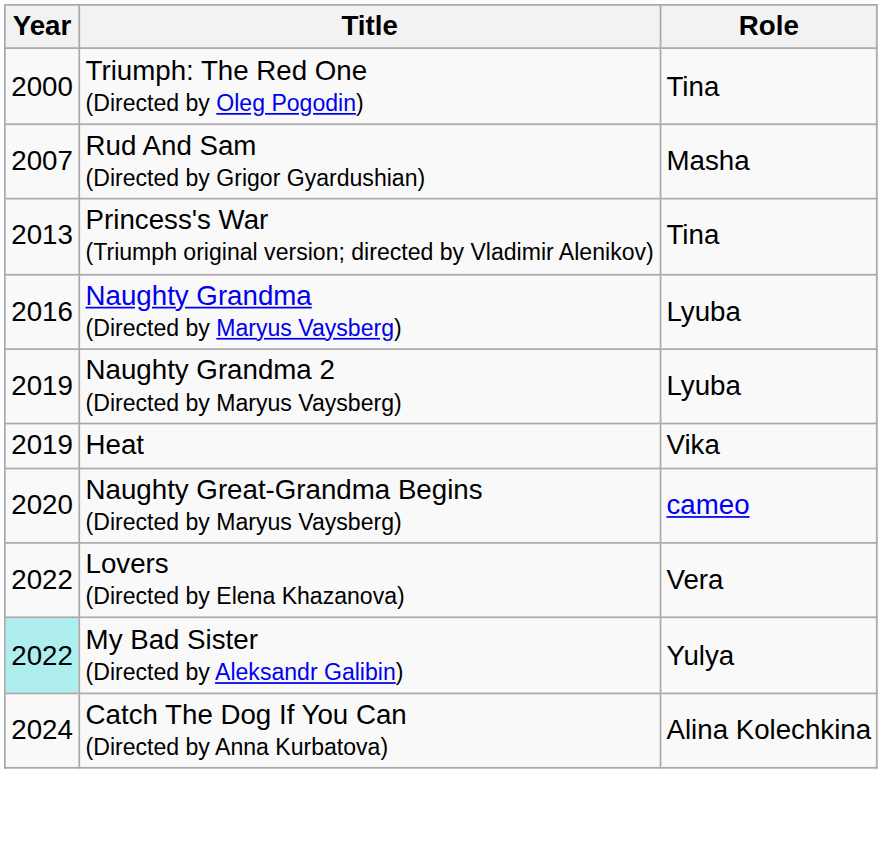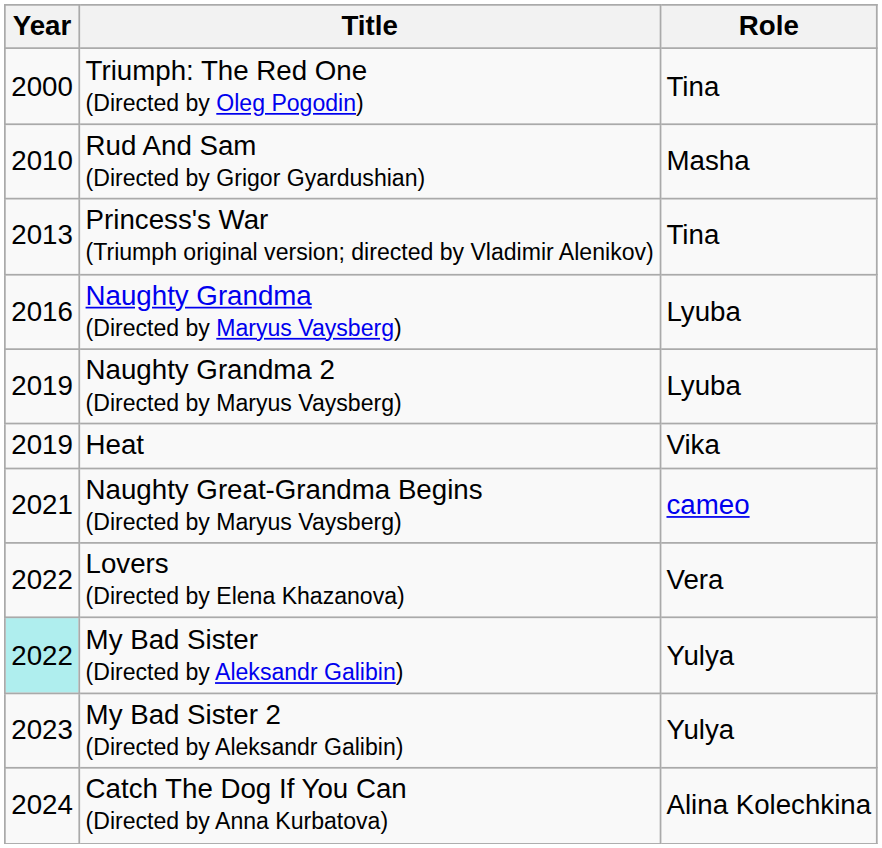Rud And Sam (Directed by Grigor Gyardushian) | Year: 2007 -> 2010
Naughty Great-Grandma Begins (Directed by Maryus Vaysberg) | Year: 2020 -> 2021
+ row: 2023 | My Bad Sister 2 (Directed by Aleksandr Galibin) | Yulya
